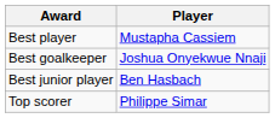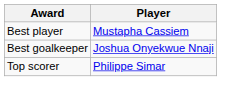- row: Best junior player | Ben Hasbach
